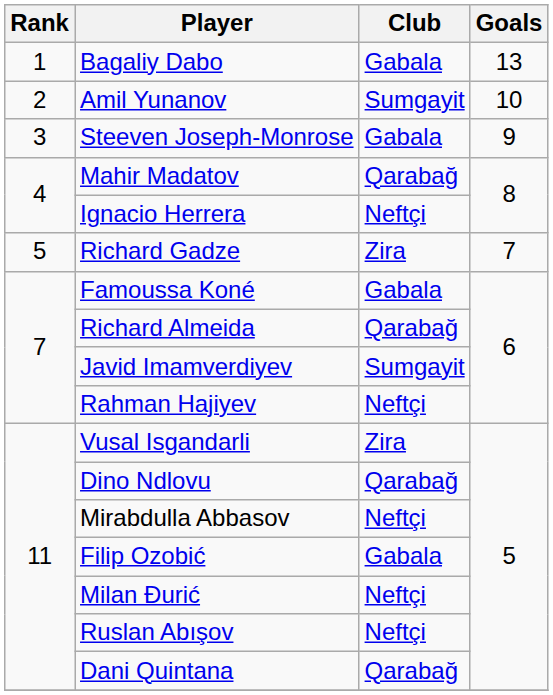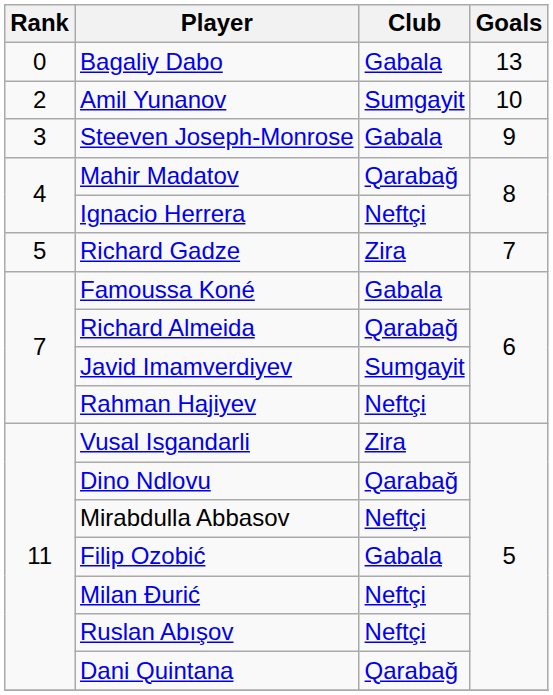Bagaliy Dabo | Rank: 1 -> 0
